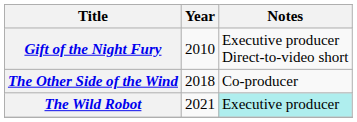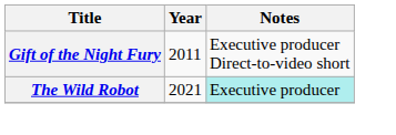Gift of the Night Fury | Year: 2010 -> 2011
- row: The Other Side of the Wind | 2018 | Co-producer
